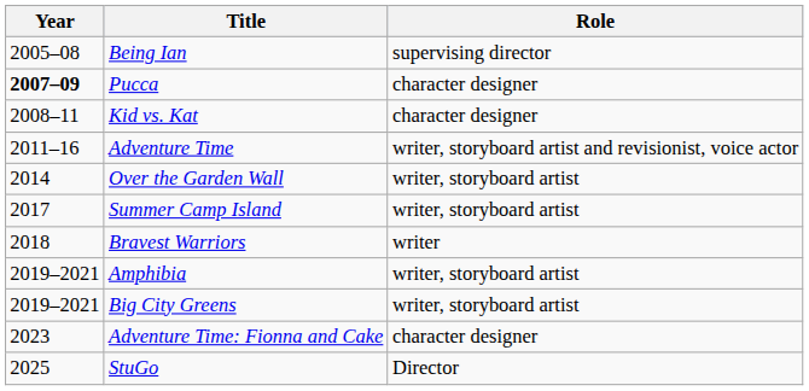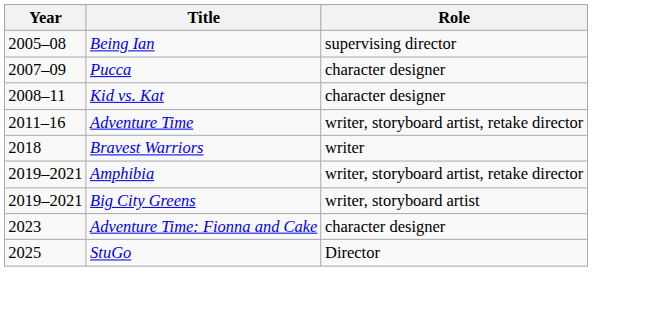Pucca | Year: bold -> normal
Adventure Time | Role: writer, storyboard artist and revisionist, voice actor -> writer, storyboard artist, retake director
- row: 2014 | Over the Garden Wall | writer, storyboard artist
- row: 2017 | Summer Camp Island | writer, storyboard artist
Amphibia | Role: writer, storyboard artist -> writer, storyboard artist, retake director
